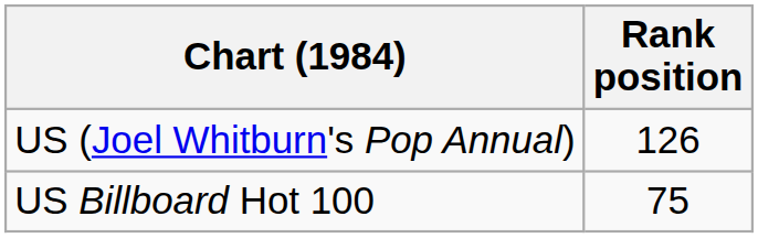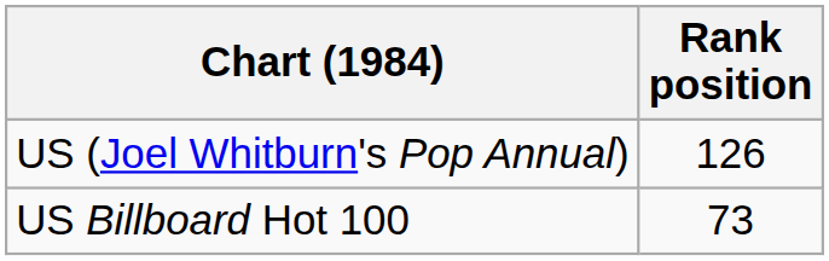US Billboard Hot 100 | Rank position: 75 -> 73
